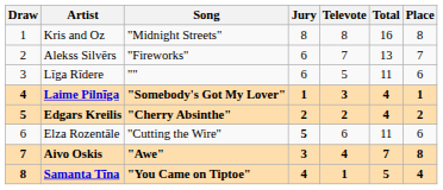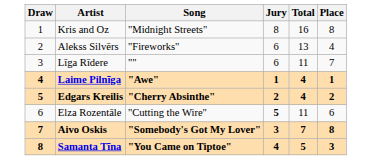- column: Televote | 8 | 7 | 5 | 3 | 2 | 6 | 4 | 1
Alekss Silvērs | Place: 7 -> 4
Līga Rīdere | Place: 6 -> 7
Laime Pilnīga | Song: "Somebody's Got My Lover" -> "Awe"
Aivo Oskis | Song: "Awe" -> "Somebody's Got My Lover"
Samanta Tīna | Place: 4 -> 3
